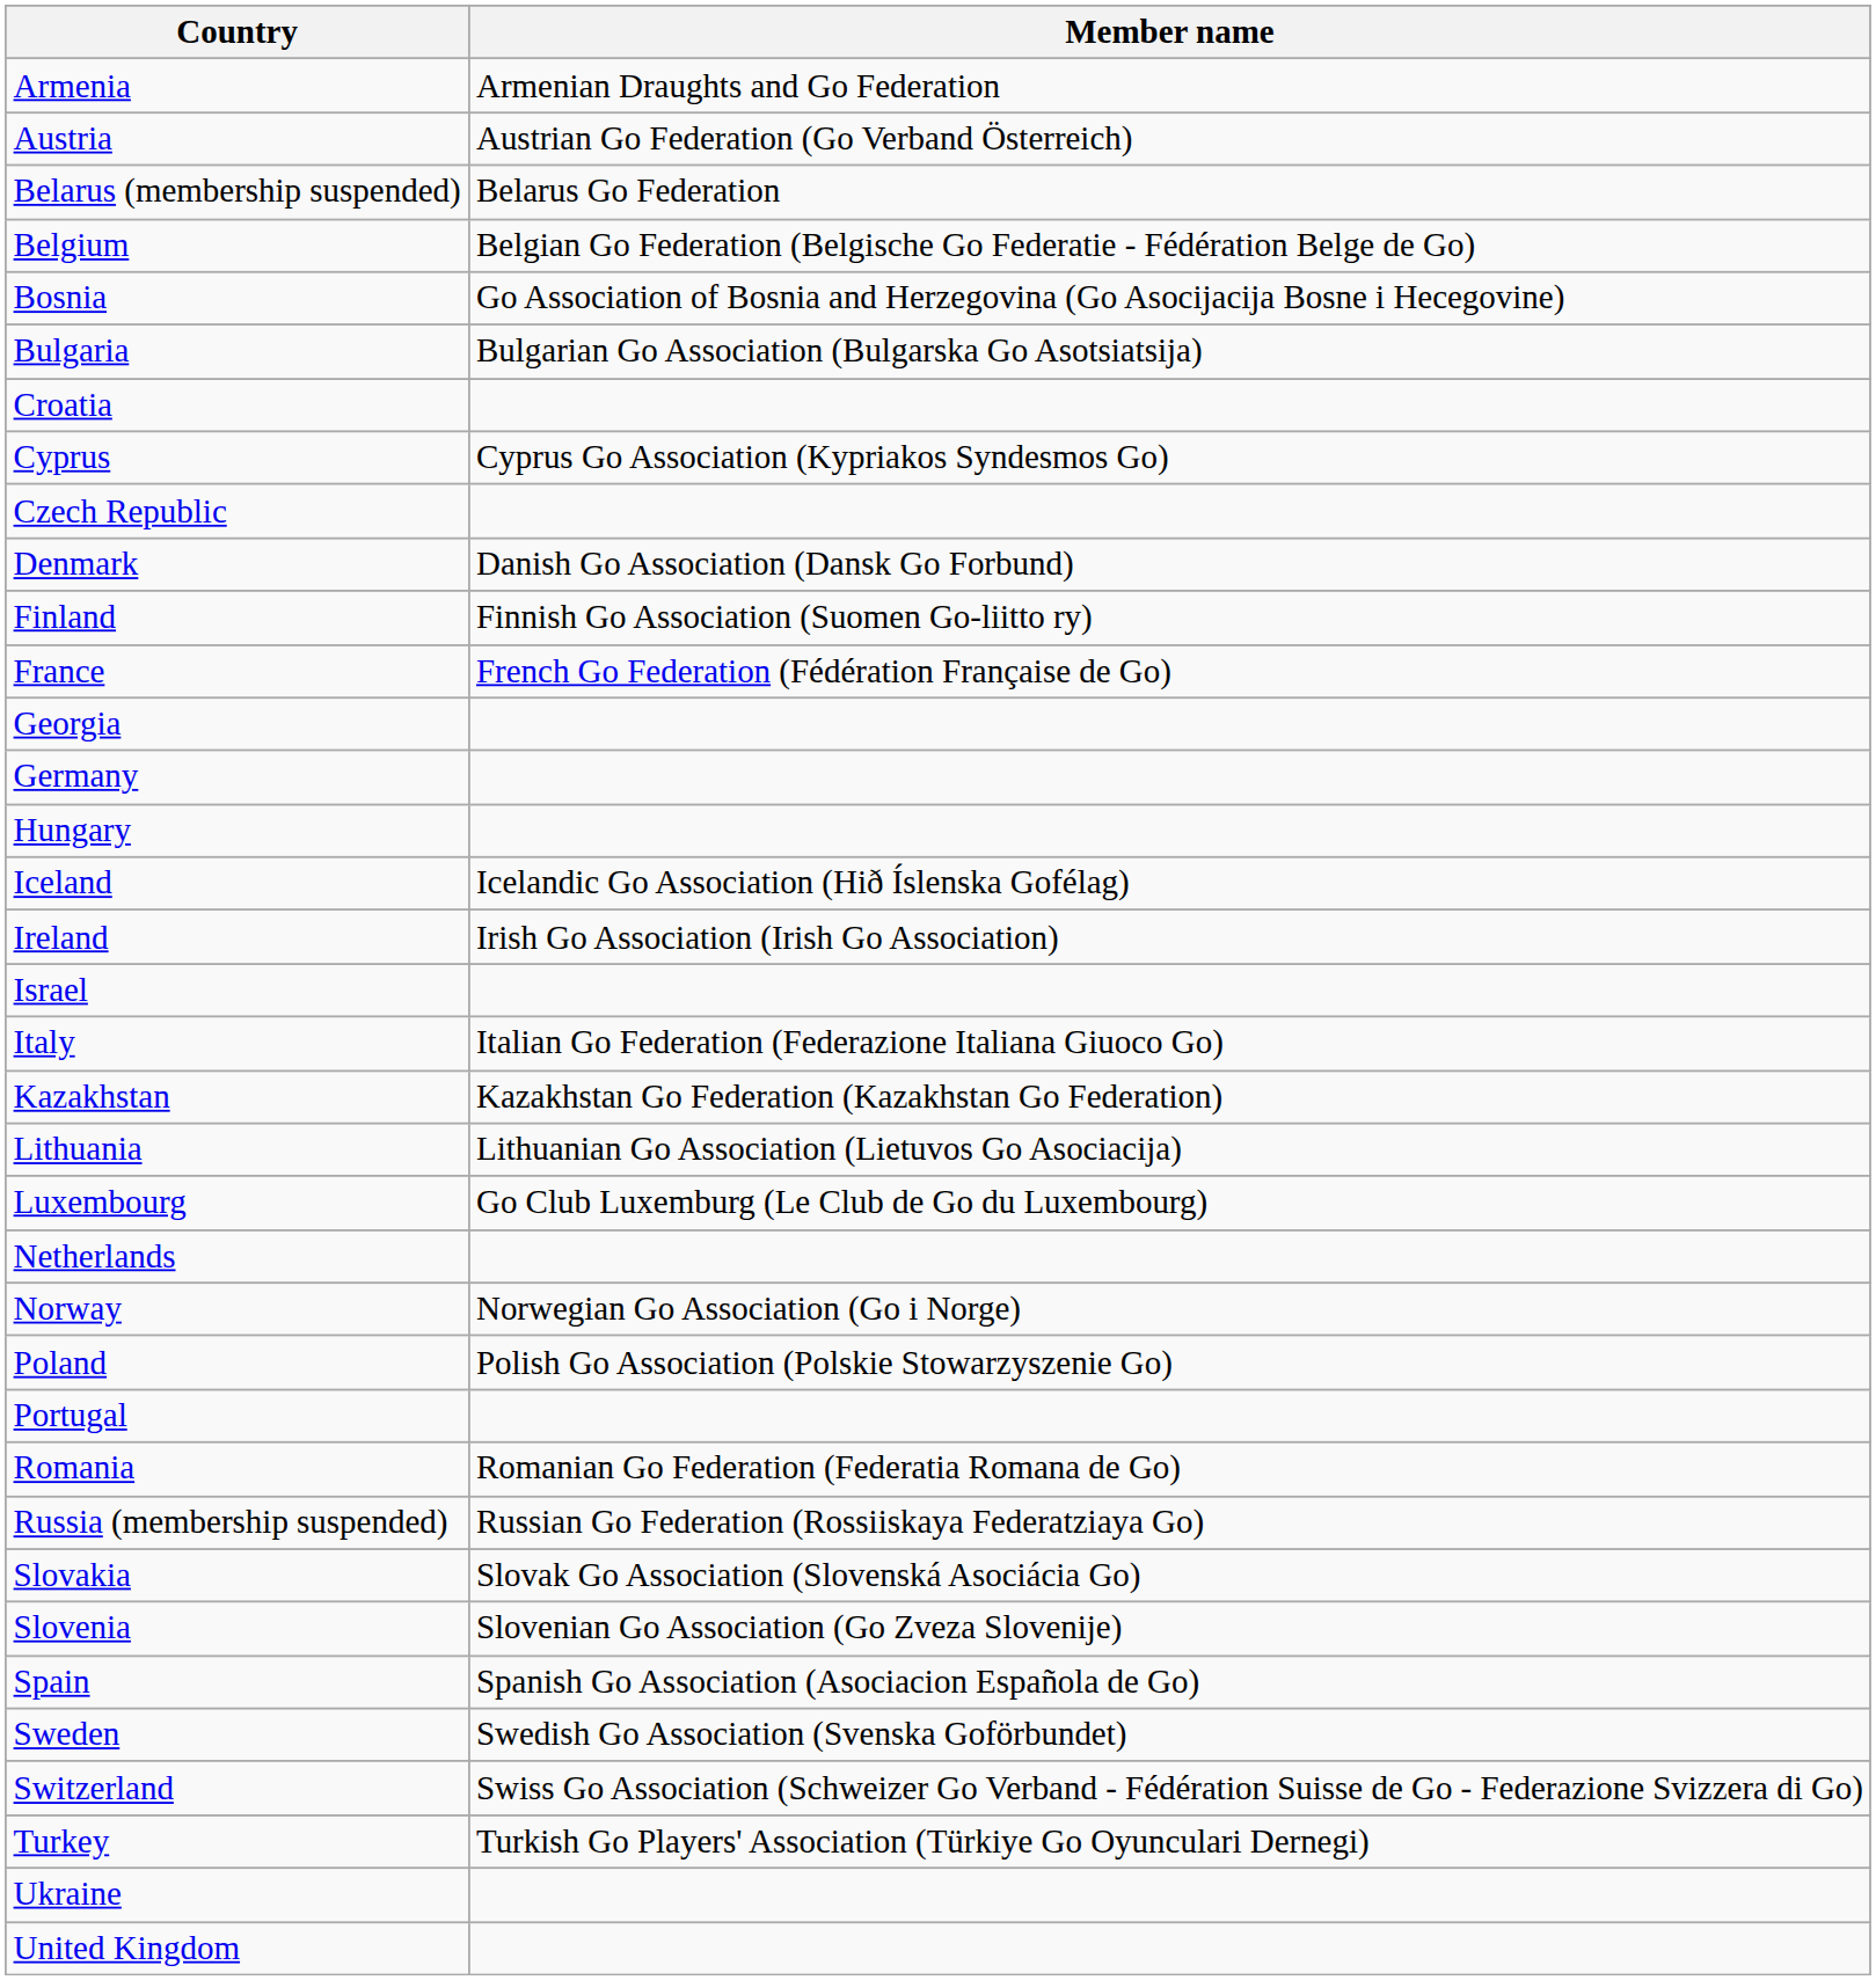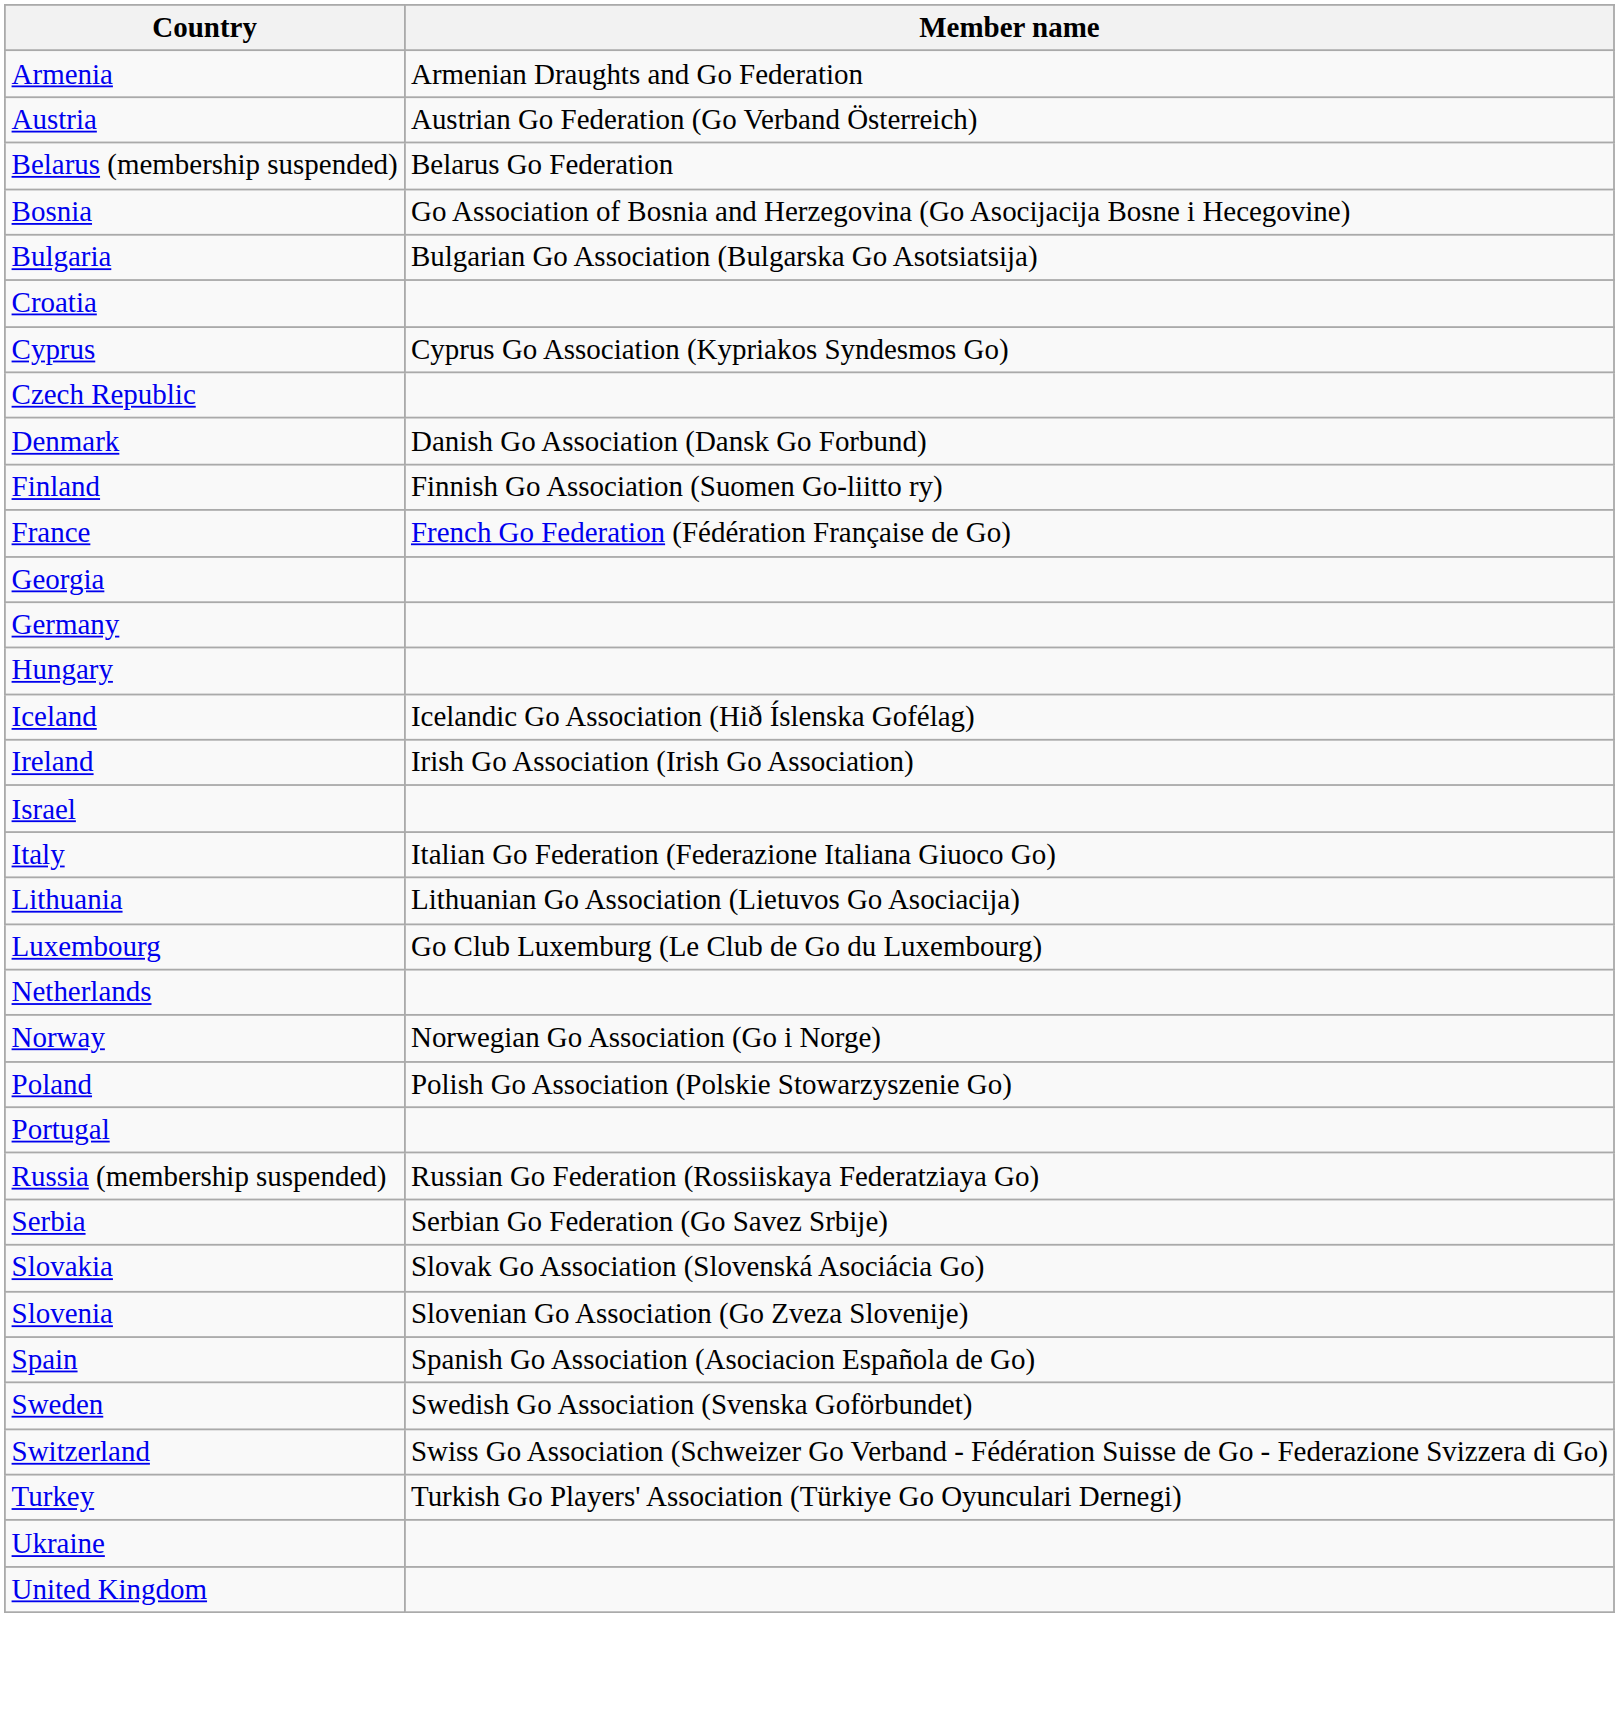- row: Belgium | Belgian Go Federation (Belgische Go Federatie - Fédération Belge de Go)
- row: Kazakhstan | Kazakhstan Go Federation (Kazakhstan Go Federation)
- row: Romania | Romanian Go Federation (Federatia Romana de Go)
+ row: Serbia | Serbian Go Federation (Go Savez Srbije)
